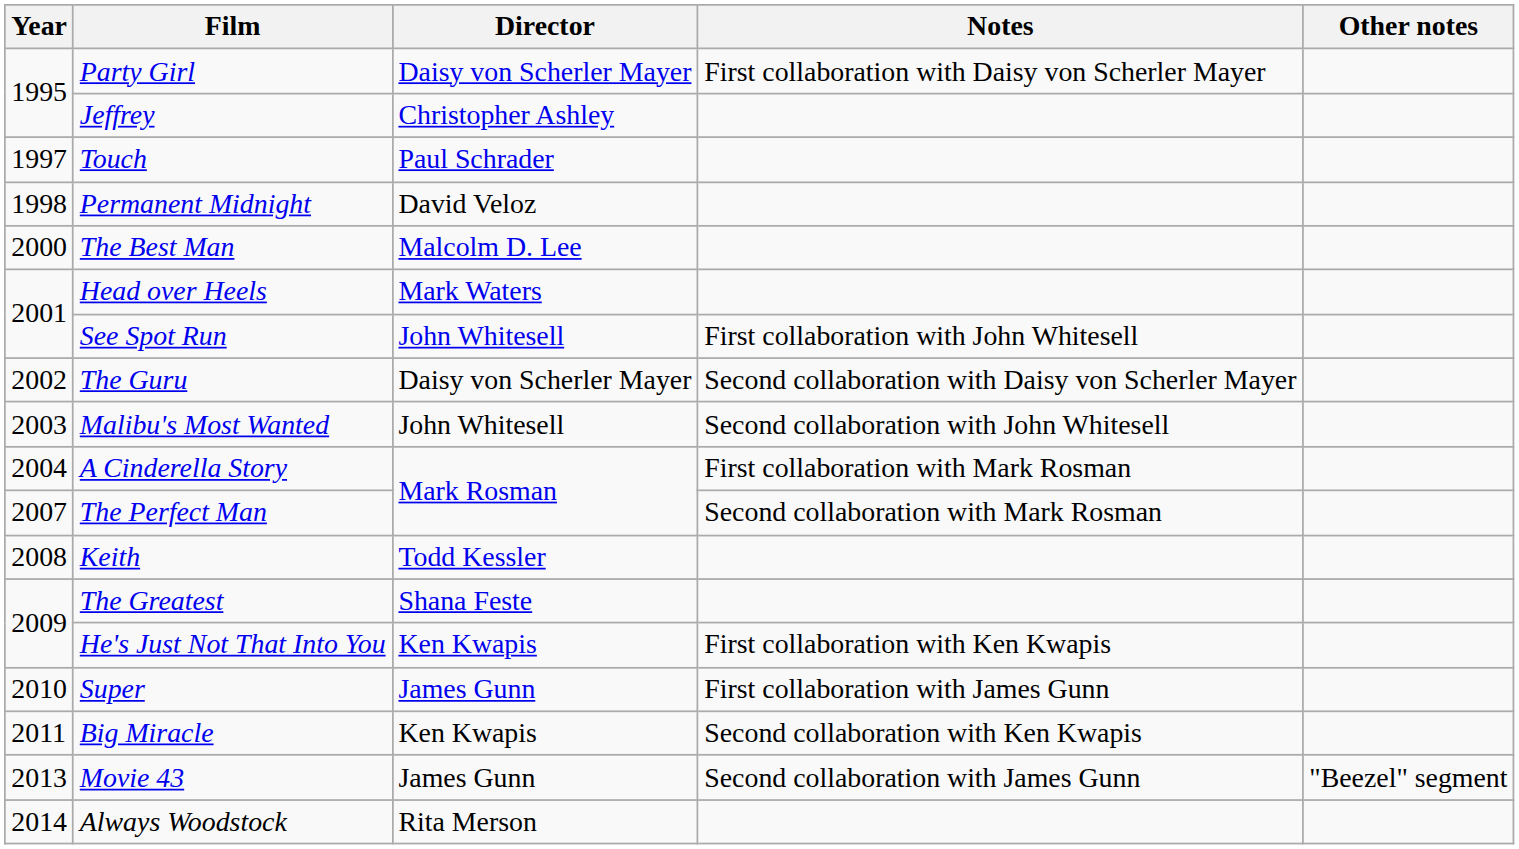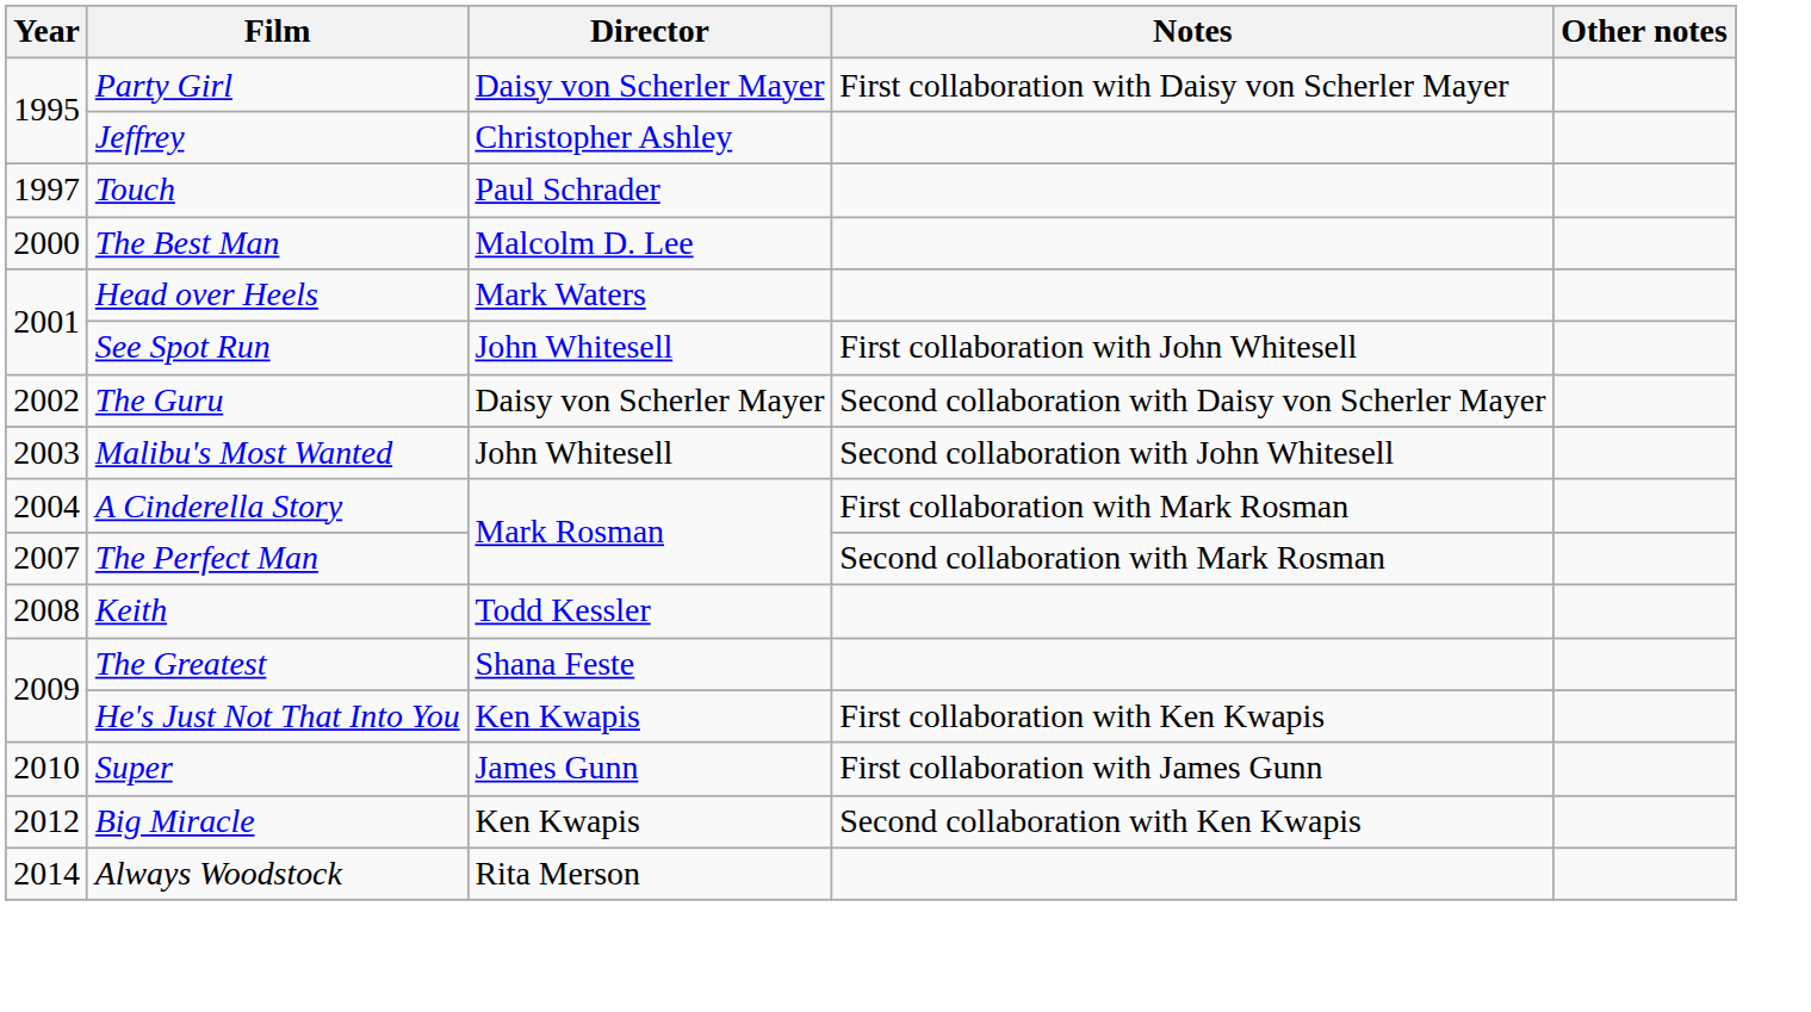- row: 1998 | Permanent Midnight | David Veloz
Big Miracle | Year: 2011 -> 2012
- row: 2013 | Movie 43 | James Gunn | Second collaboration with James Gunn | "Beezel" segment
